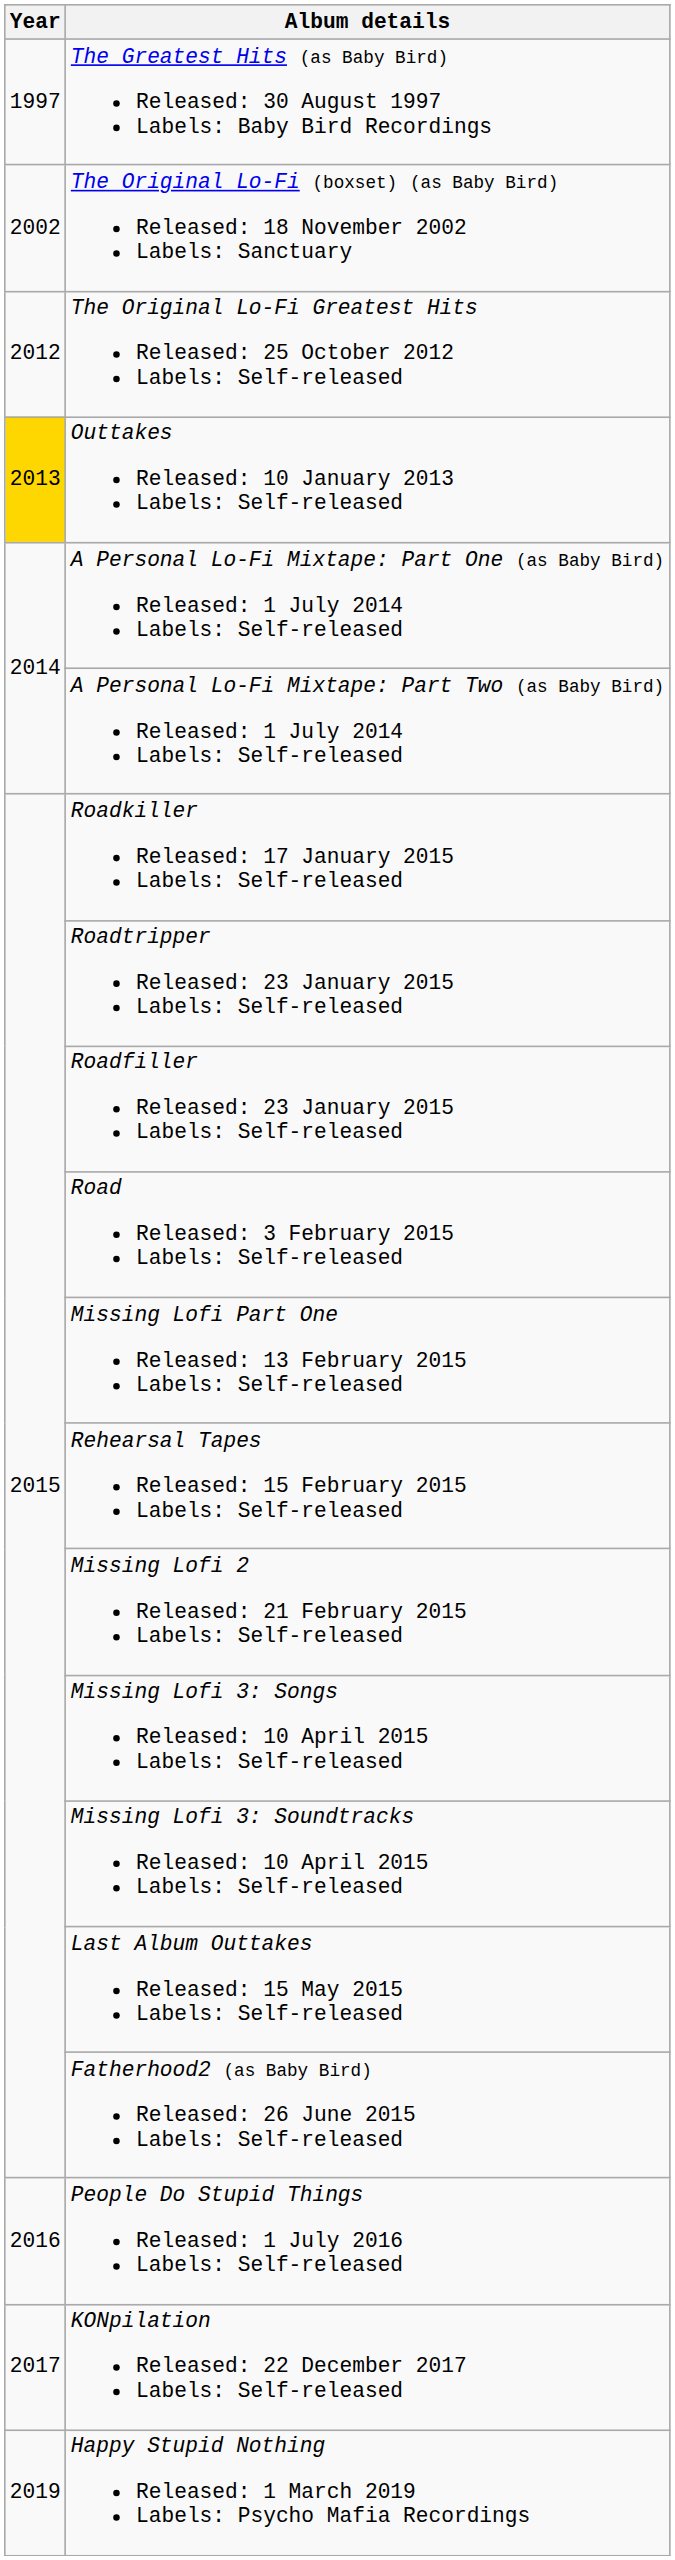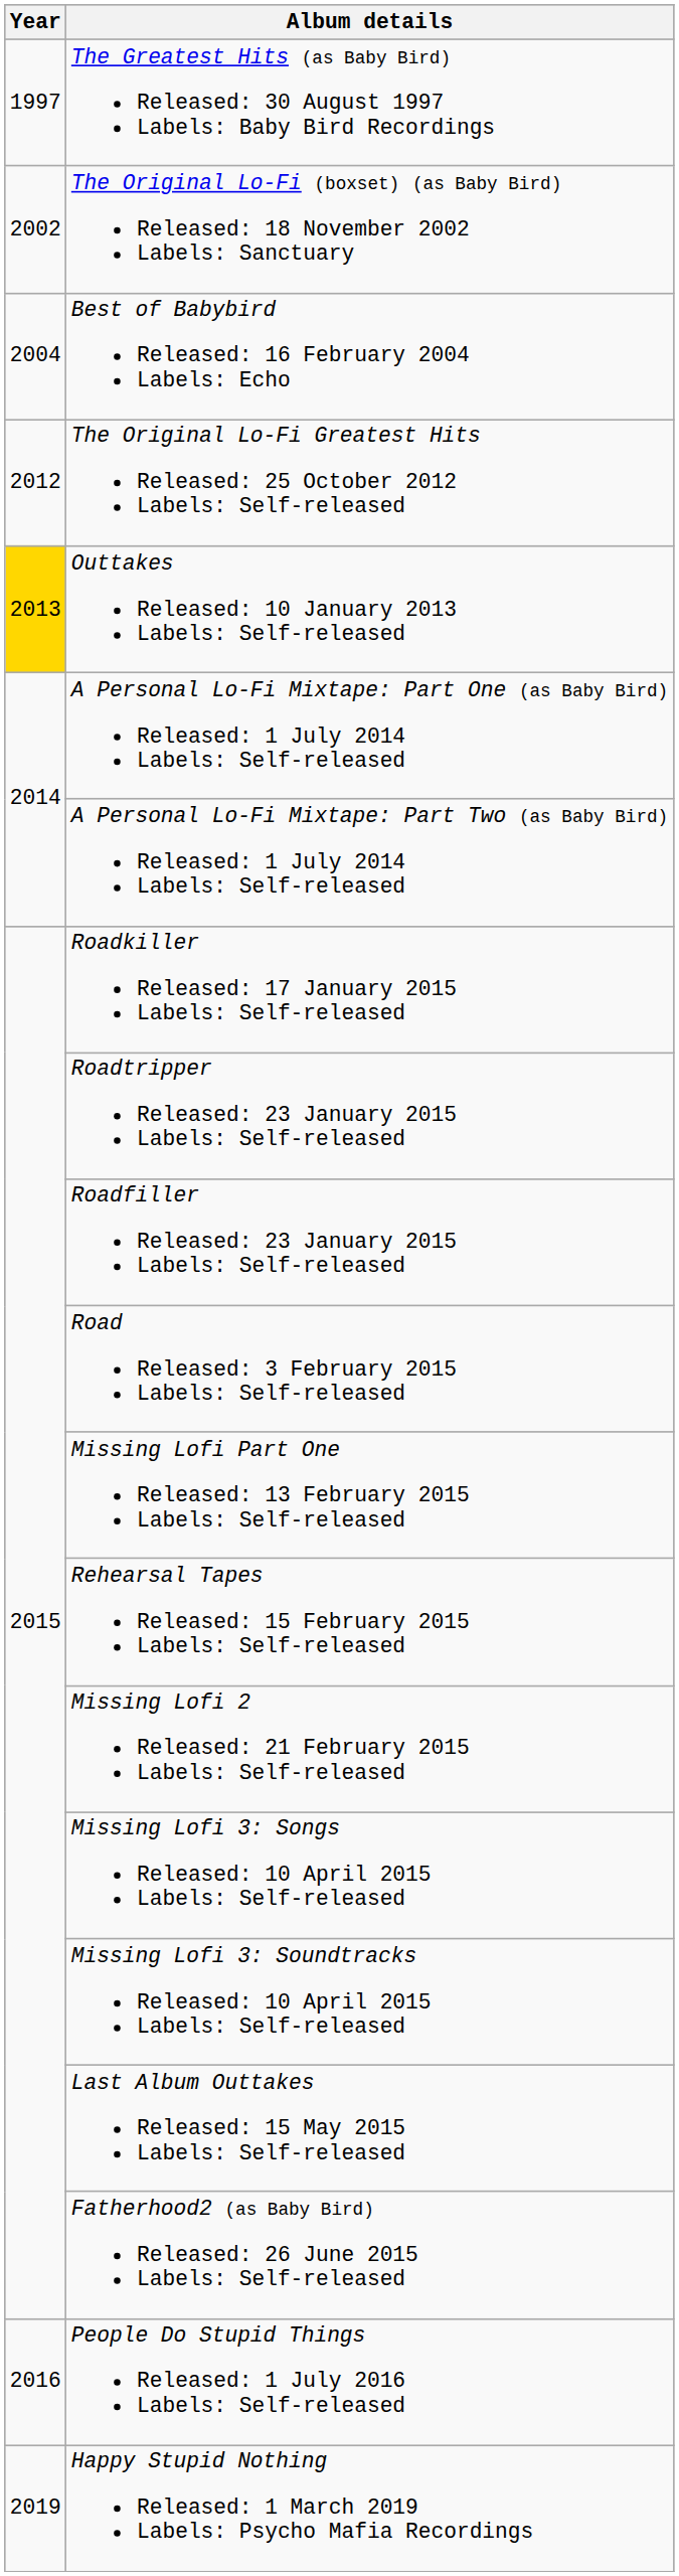+ row: 2004 | Best of Babybird Released: 16 February 2004 Labels: Echo
- row: 2017 | KONpilation Released: 22 December 2017 Labels: Self-released
